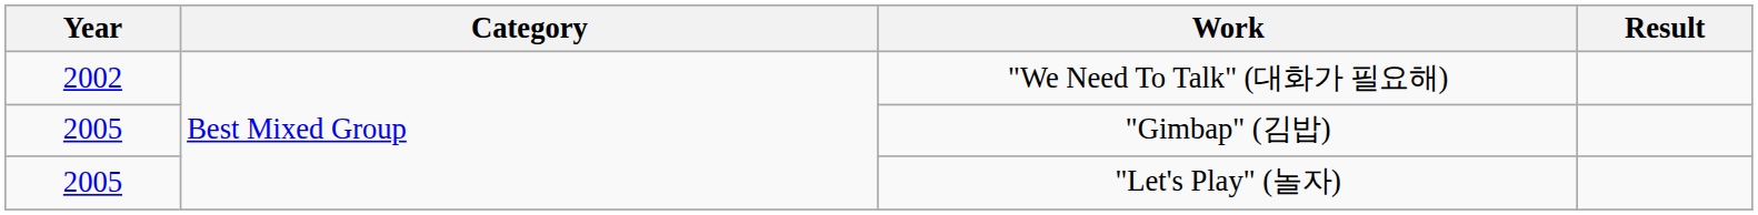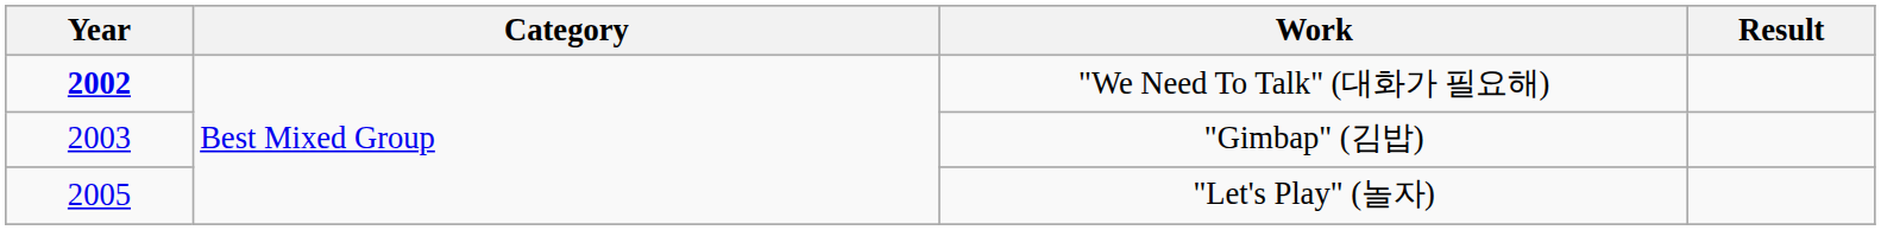"We Need To Talk" (대화가 필요해) | Year: normal -> bold
"Gimbap" (김밥) | Year: 2005 -> 2003
